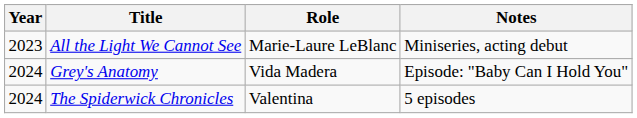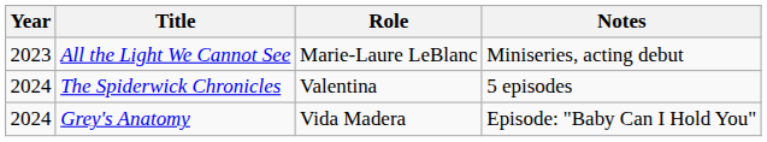rows swapped: Grey's Anatomy <-> The Spiderwick Chronicles
